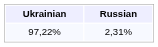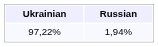97,22% | Russian: 2,31% -> 1,94%
